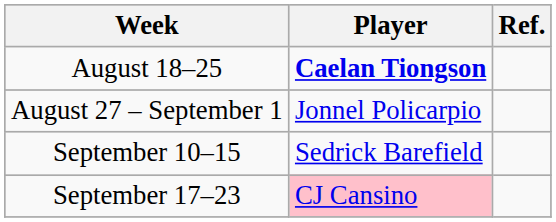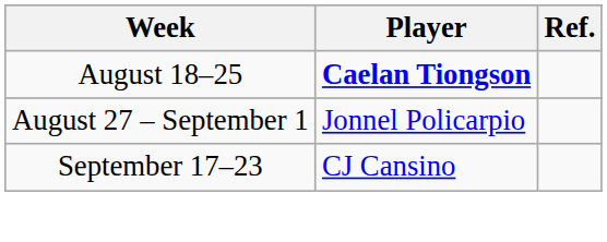- row: September 10–15 | Sedrick Barefield
September 17–23 | Player: pink background -> no background
